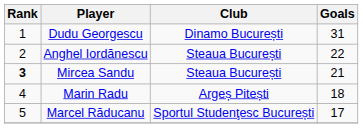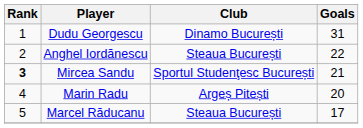Mircea Sandu | Club: Steaua București -> Sportul Studenţesc București
Marin Radu | Goals: 18 -> 20
Marcel Răducanu | Club: Sportul Studenţesc București -> Steaua București
